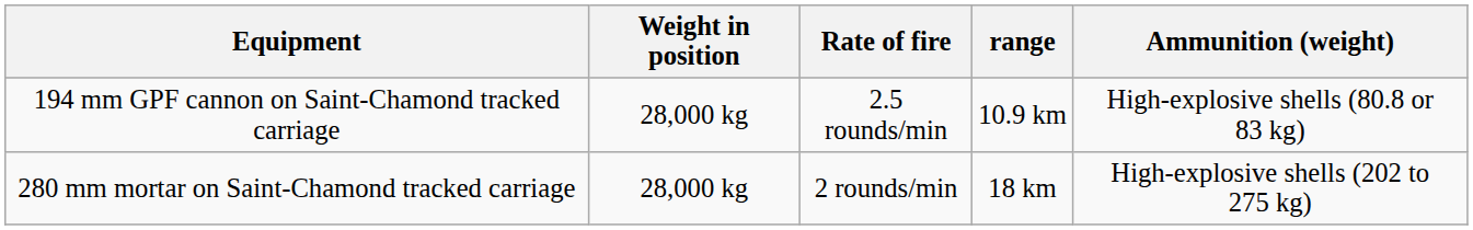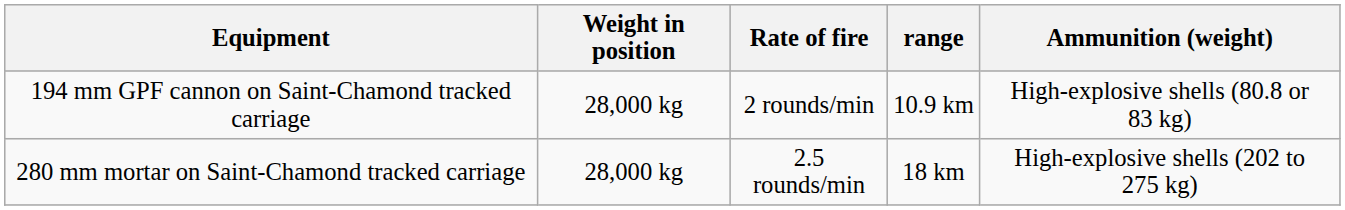194 mm GPF cannon on Saint-Chamond tracked carriage | Rate of fire: 2.5 rounds/min -> 2 rounds/min
280 mm mortar on Saint-Chamond tracked carriage | Rate of fire: 2 rounds/min -> 2.5 rounds/min
